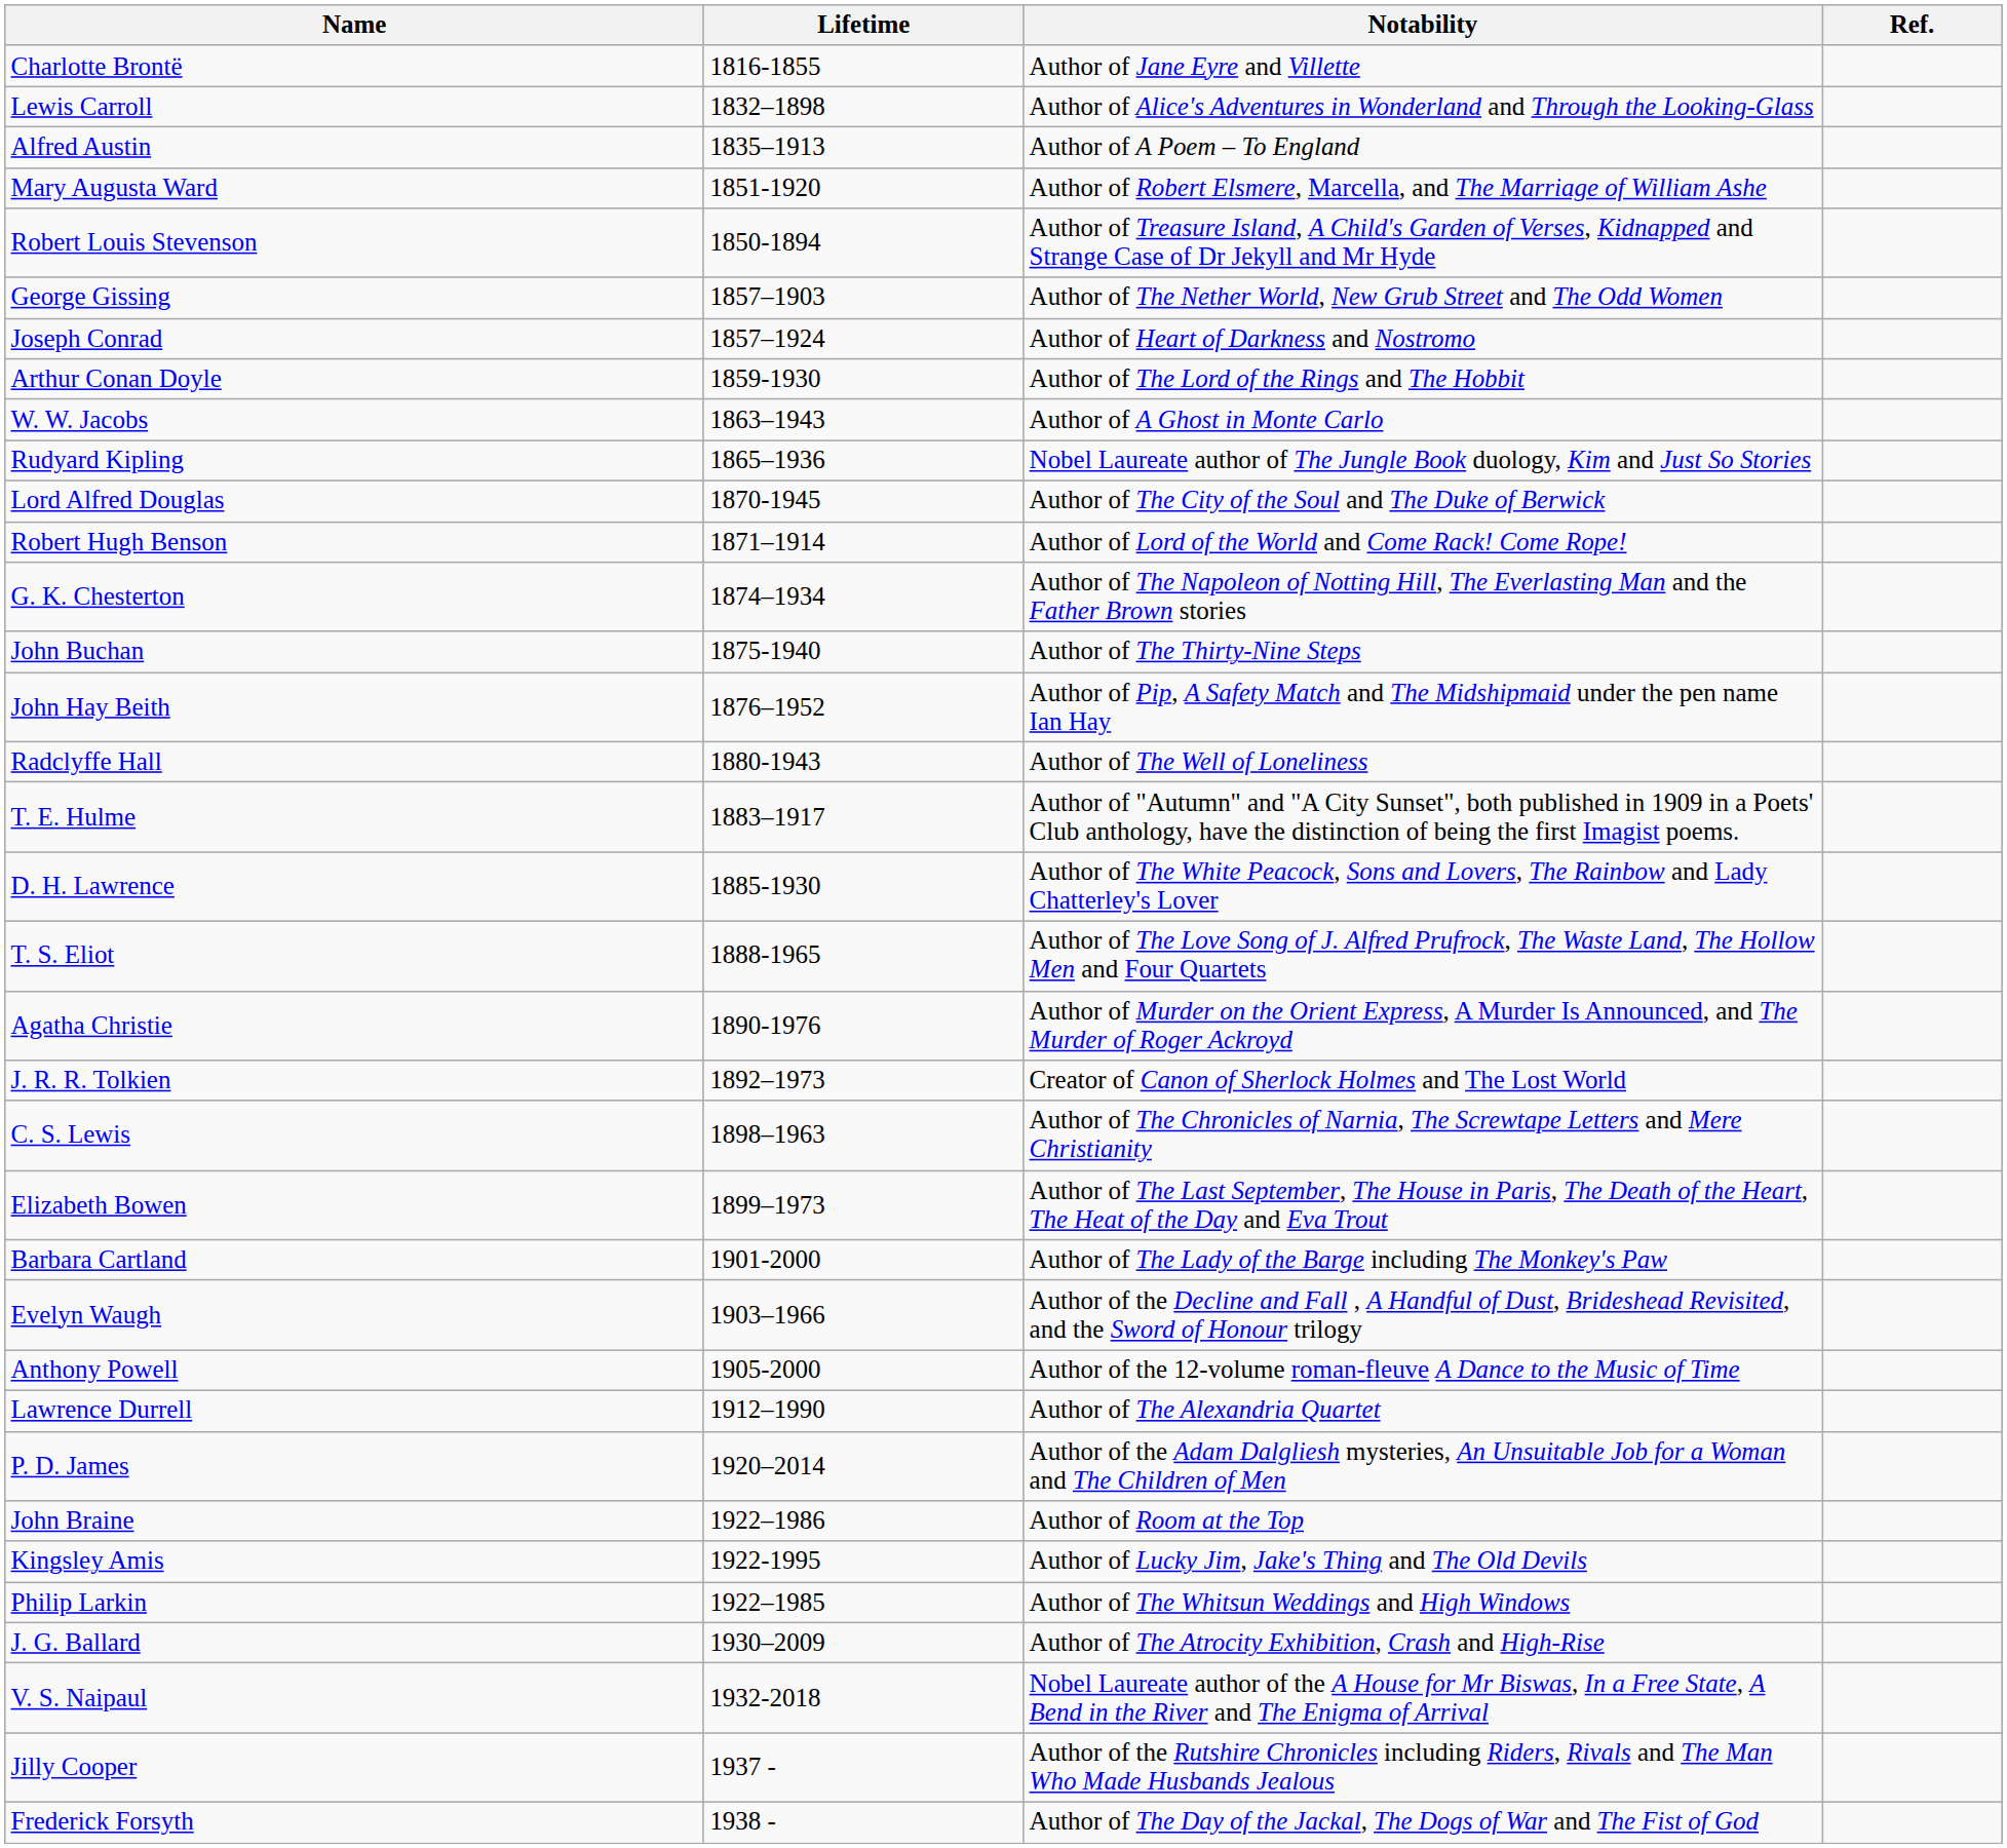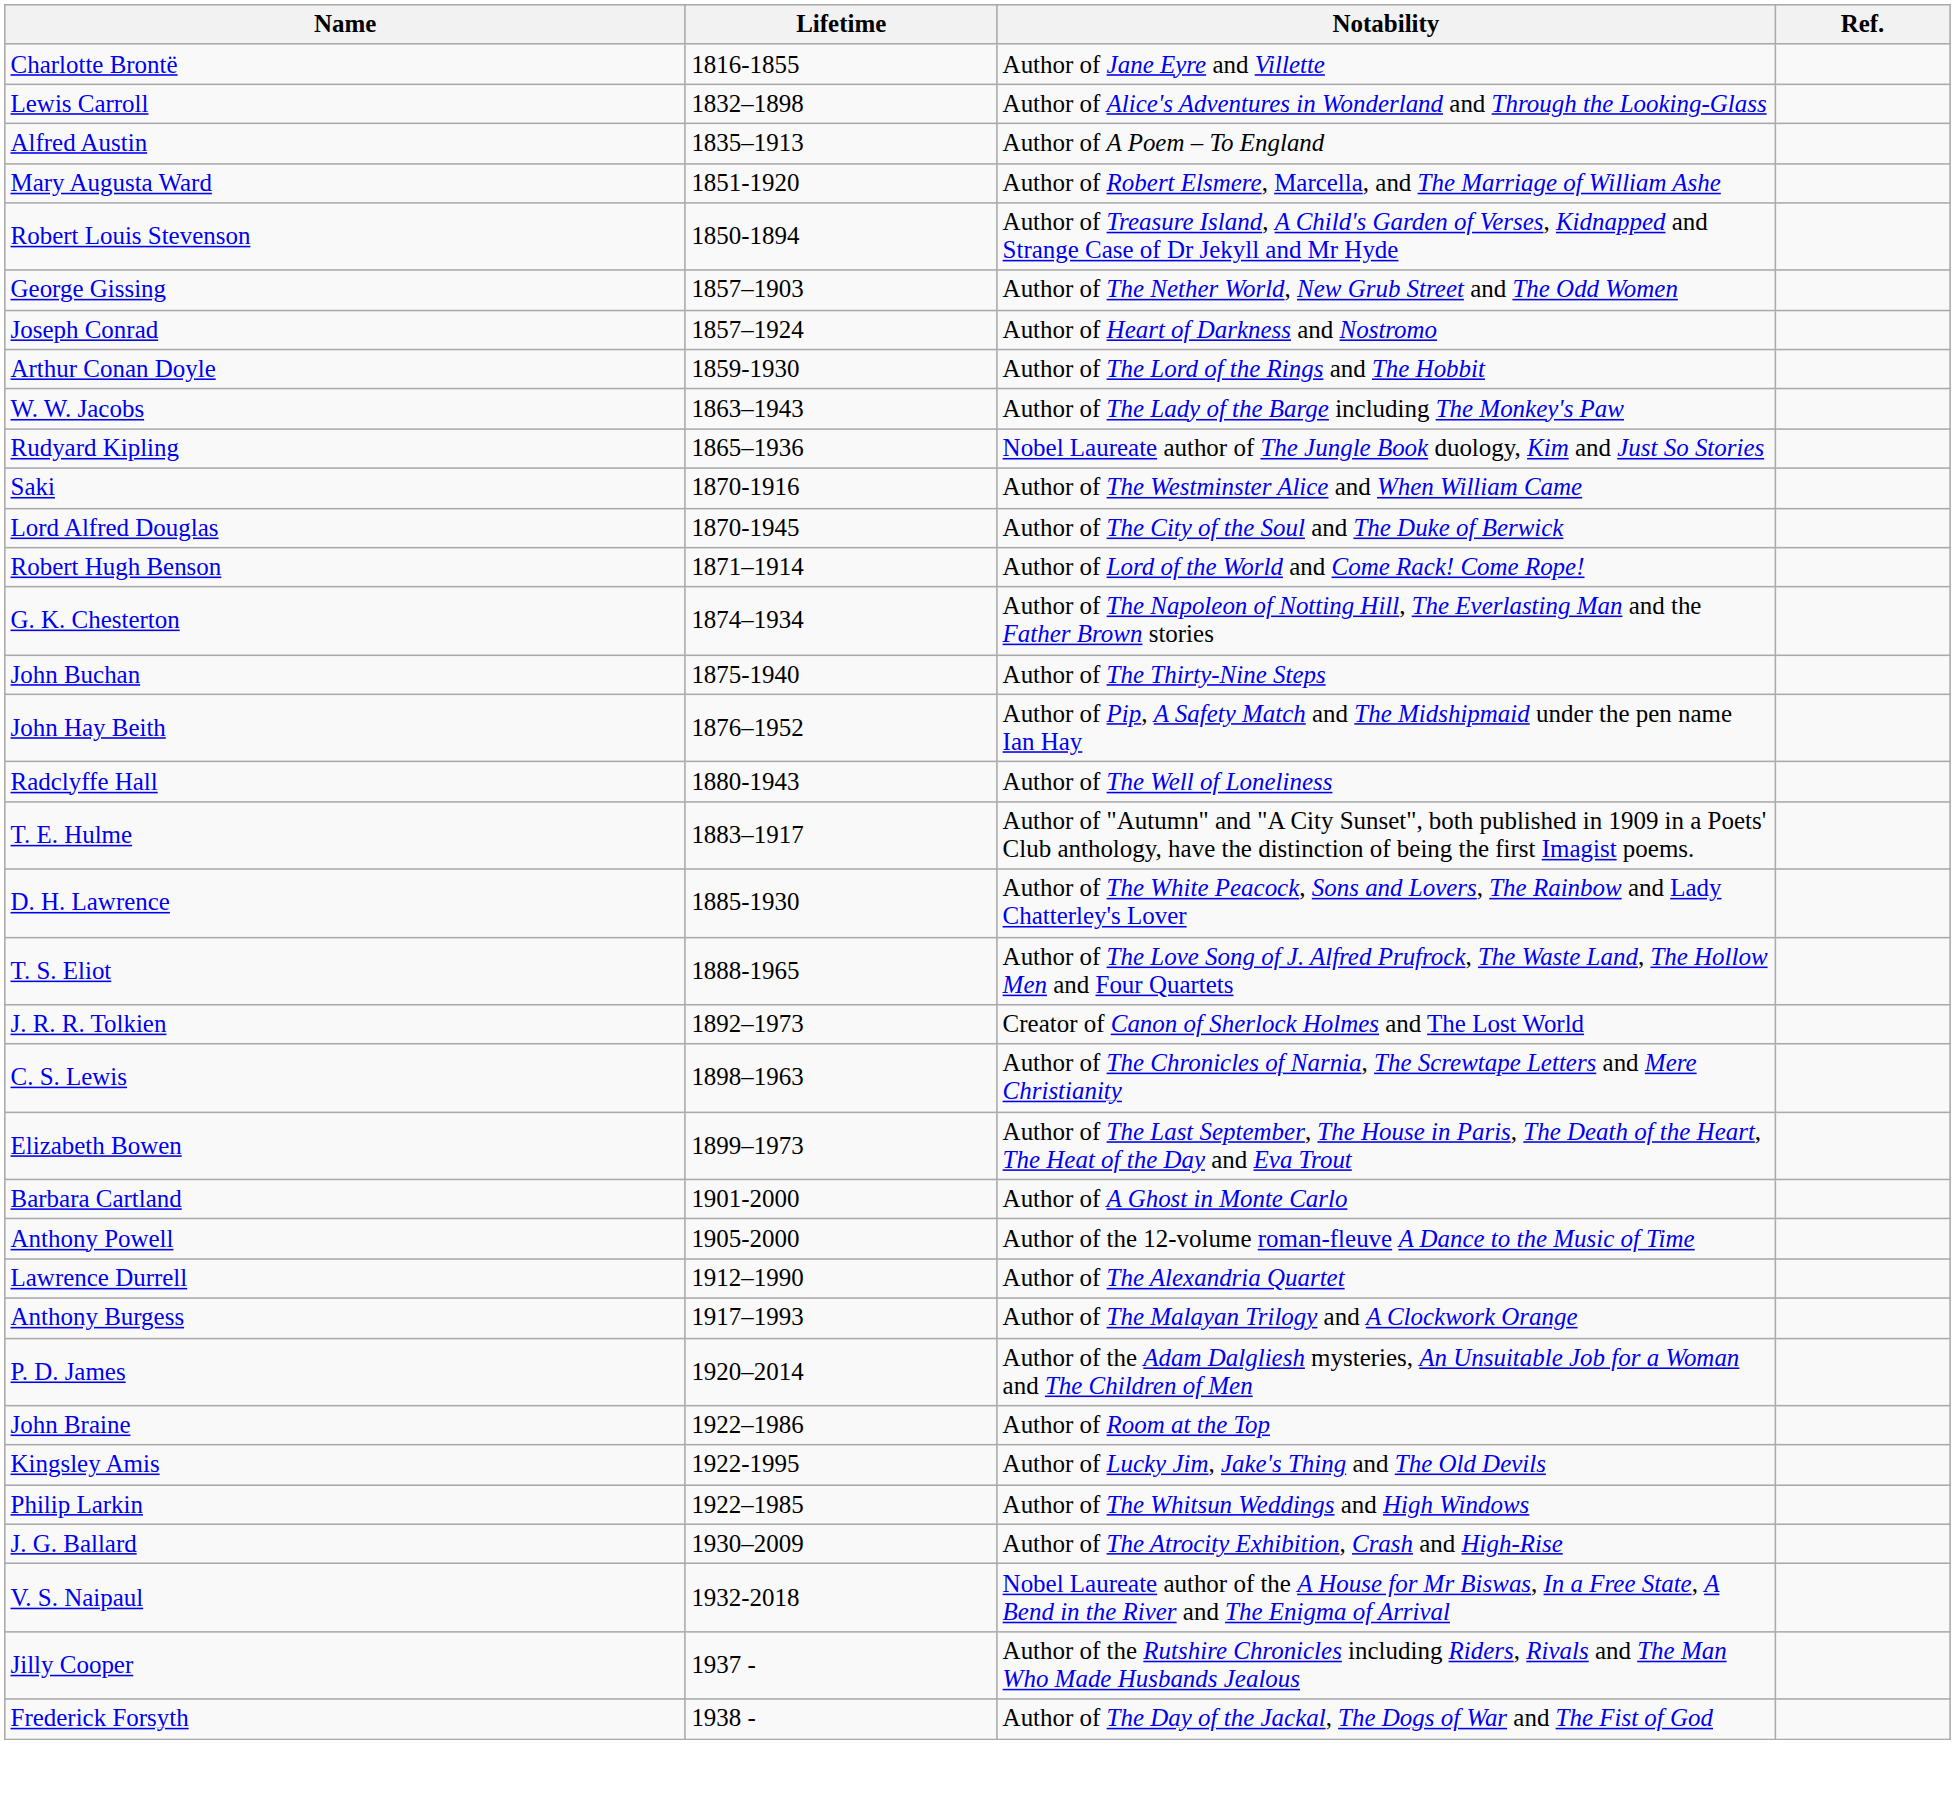W. W. Jacobs | Notability: Author of A Ghost in Monte Carlo -> Author of The Lady of the Barge including The Monkey's Paw
+ row: Saki | 1870-1916 | Author of The Westminster Alice and When William Came
- row: Agatha Christie | 1890-1976 | Author of Murder on the Orient Express, A Murder Is Announced, and The Murder of Roger Ackroyd
Barbara Cartland | Notability: Author of The Lady of the Barge including The Monkey's Paw -> Author of A Ghost in Monte Carlo
- row: Evelyn Waugh | 1903–1966 | Author of the Decline and Fall , A Handful of Dust, Brideshead Revisited, and the Sword of Honour trilogy
+ row: Anthony Burgess | 1917–1993 | Author of The Malayan Trilogy and A Clockwork Orange
